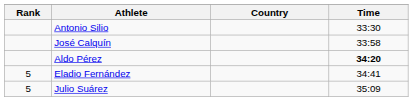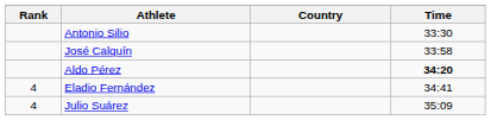Eladio Fernández | Rank: 5 -> 4
Julio Suárez | Rank: 5 -> 4
